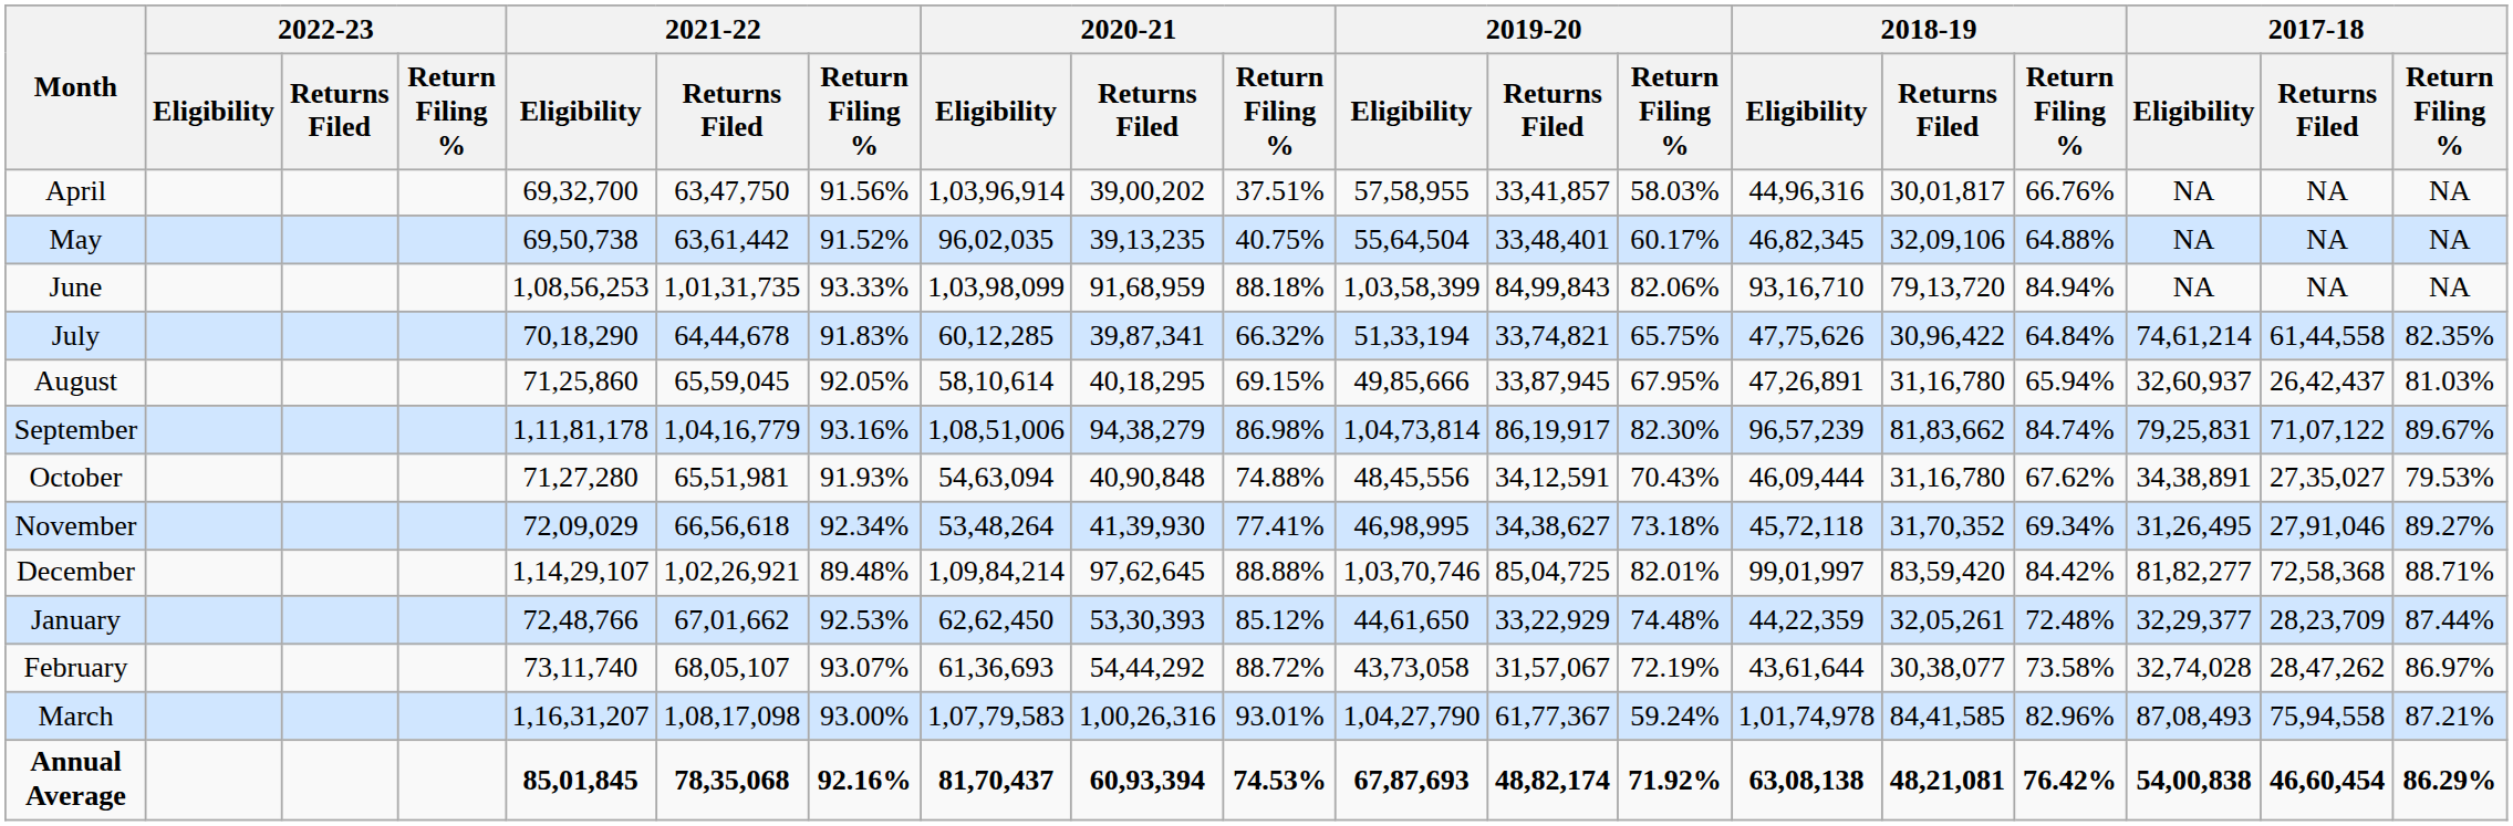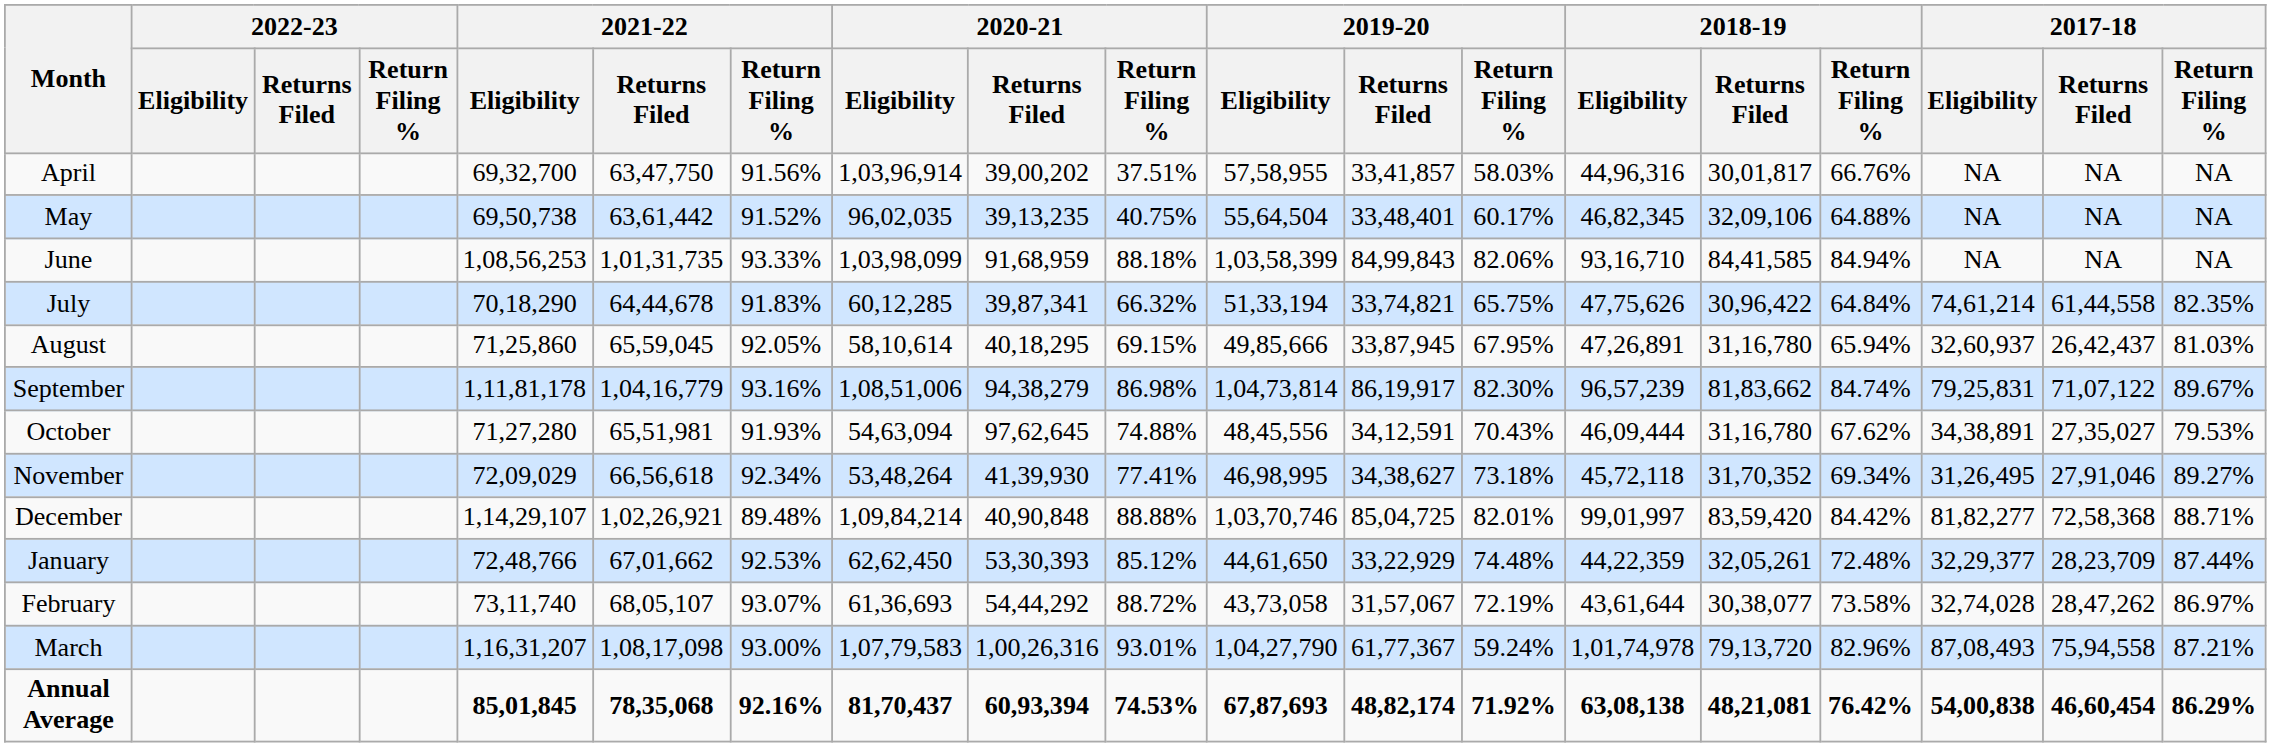June | 2018-19 / Returns Filed: 79,13,720 -> 84,41,585
October | 2020-21 / Returns Filed: 40,90,848 -> 97,62,645
December | 2020-21 / Returns Filed: 97,62,645 -> 40,90,848
March | 2018-19 / Returns Filed: 84,41,585 -> 79,13,720
